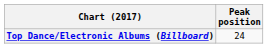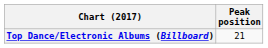Top Dance/Electronic Albums (Billboard) | Peak position: 24 -> 21
